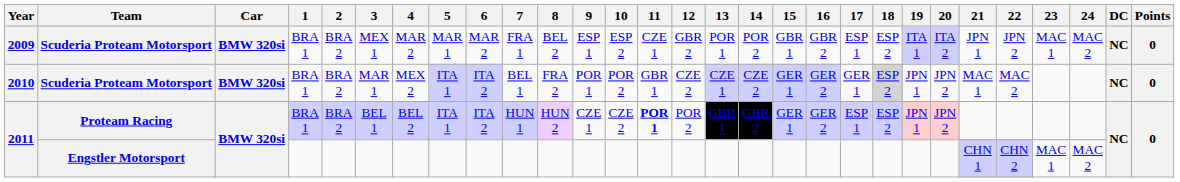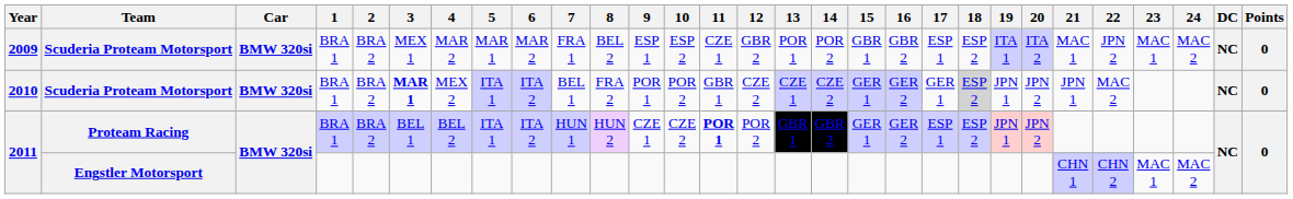2009 | 21: JPN 1 -> MAC 1
2010 | 3: normal -> bold
2010 | 21: MAC 1 -> JPN 1
